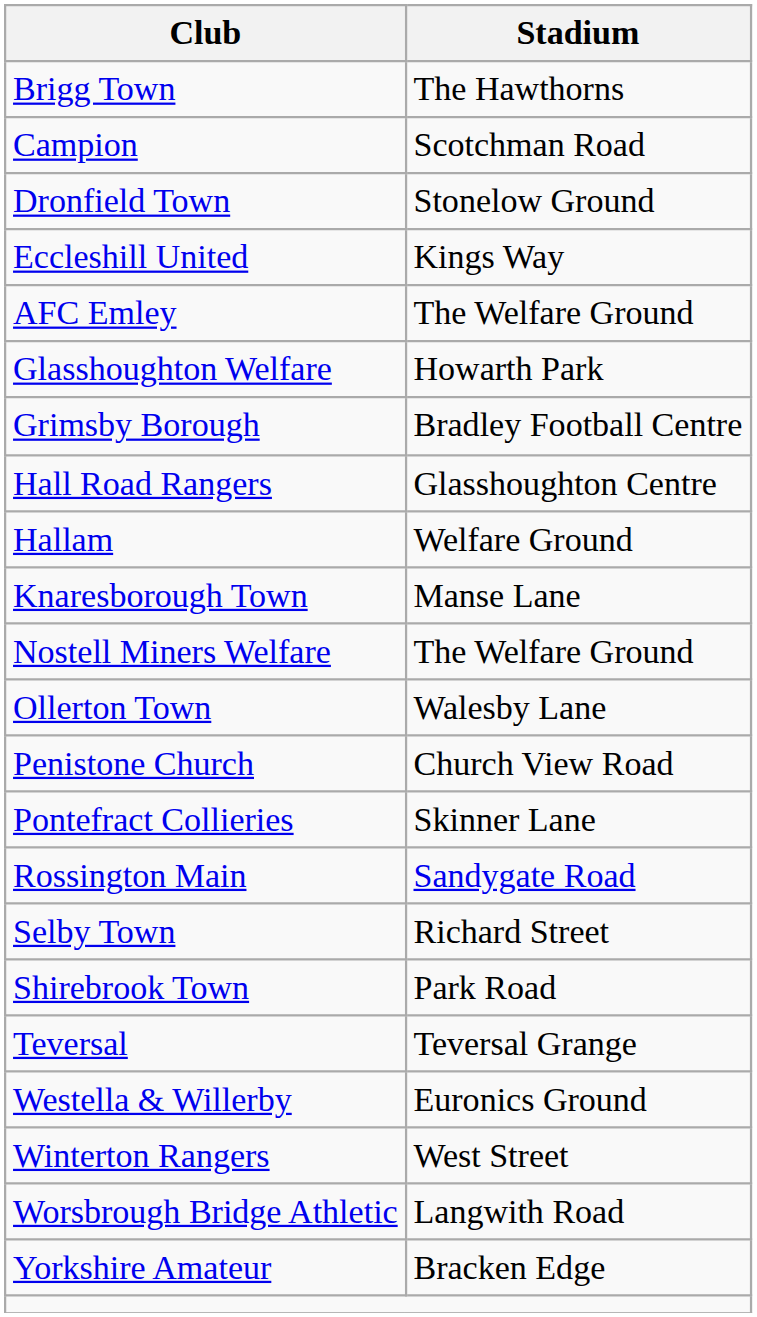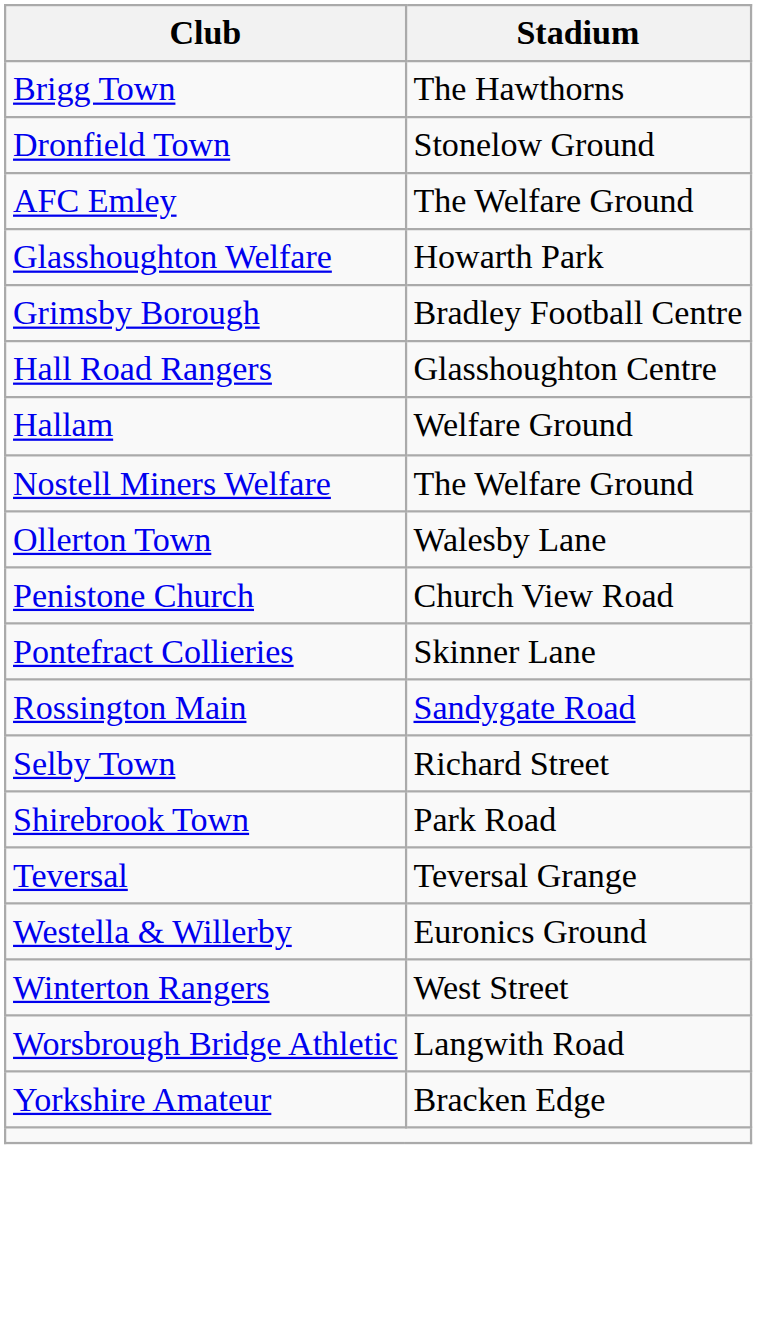- row: Campion | Scotchman Road
- row: Eccleshill United | Kings Way
- row: Knaresborough Town | Manse Lane
